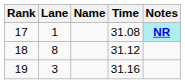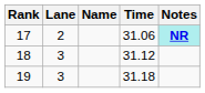17 | Lane: 1 -> 2
17 | Time: 31.08 -> 31.06
18 | Lane: 8 -> 3
19 | Time: 31.16 -> 31.18
